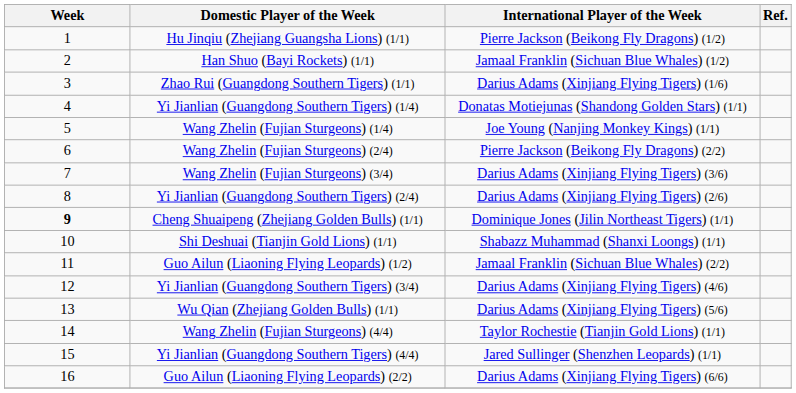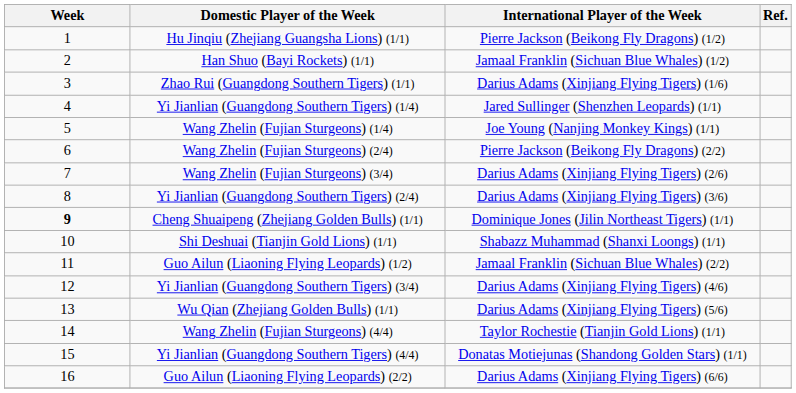Yi Jianlian (Guangdong Southern Tigers) (1/4) | International Player of the Week: Donatas Motiejunas (Shandong Golden Stars) (1/1) -> Jared Sullinger (Shenzhen Leopards) (1/1)
Wang Zhelin (Fujian Sturgeons) (3/4) | International Player of the Week: Darius Adams (Xinjiang Flying Tigers) (3/6) -> Darius Adams (Xinjiang Flying Tigers) (2/6)
Yi Jianlian (Guangdong Southern Tigers) (2/4) | International Player of the Week: Darius Adams (Xinjiang Flying Tigers) (2/6) -> Darius Adams (Xinjiang Flying Tigers) (3/6)
Yi Jianlian (Guangdong Southern Tigers) (4/4) | International Player of the Week: Jared Sullinger (Shenzhen Leopards) (1/1) -> Donatas Motiejunas (Shandong Golden Stars) (1/1)
